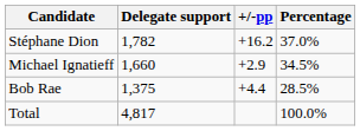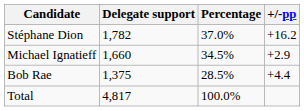columns swapped: Percentage <-> +/-pp
